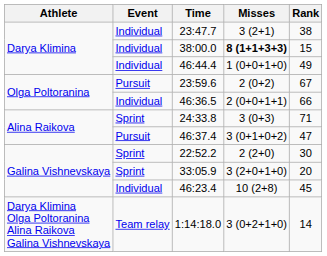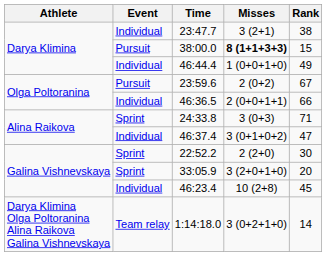38:00.0 | Event: Individual -> Pursuit
46:37.4 | Event: Pursuit -> Individual
